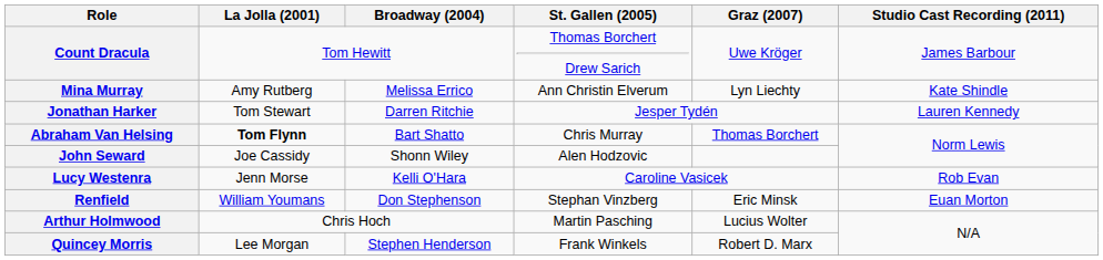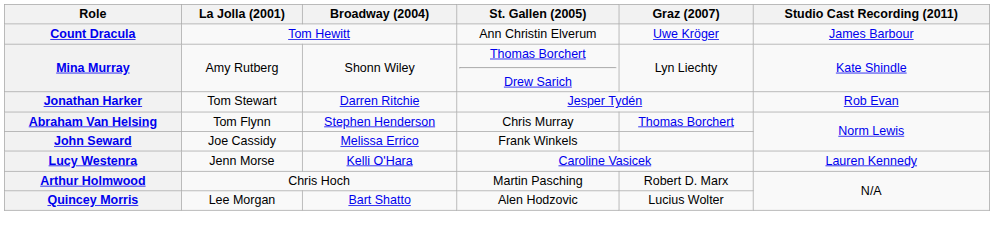Count Dracula | St. Gallen (2005): Thomas Borchert Drew Sarich -> Ann Christin Elverum
Mina Murray | Broadway (2004): Melissa Errico -> Shonn Wiley
Mina Murray | St. Gallen (2005): Ann Christin Elverum -> Thomas Borchert Drew Sarich
Jonathan Harker | Studio Cast Recording (2011): Lauren Kennedy -> Rob Evan
Abraham Van Helsing | La Jolla (2001): bold -> normal
Abraham Van Helsing | Broadway (2004): Bart Shatto -> Stephen Henderson
John Seward | Broadway (2004): Shonn Wiley -> Melissa Errico
John Seward | St. Gallen (2005): Alen Hodzovic -> Frank Winkels
Lucy Westenra | Studio Cast Recording (2011): Rob Evan -> Lauren Kennedy
- row: Renfield | William Youmans | Don Stephenson | Stephan Vinzberg | Eric Minsk | Euan Morton
Arthur Holmwood | Graz (2007): Lucius Wolter -> Robert D. Marx
Quincey Morris | Broadway (2004): Stephen Henderson -> Bart Shatto
Quincey Morris | St. Gallen (2005): Frank Winkels -> Alen Hodzovic
Quincey Morris | Graz (2007): Robert D. Marx -> Lucius Wolter
